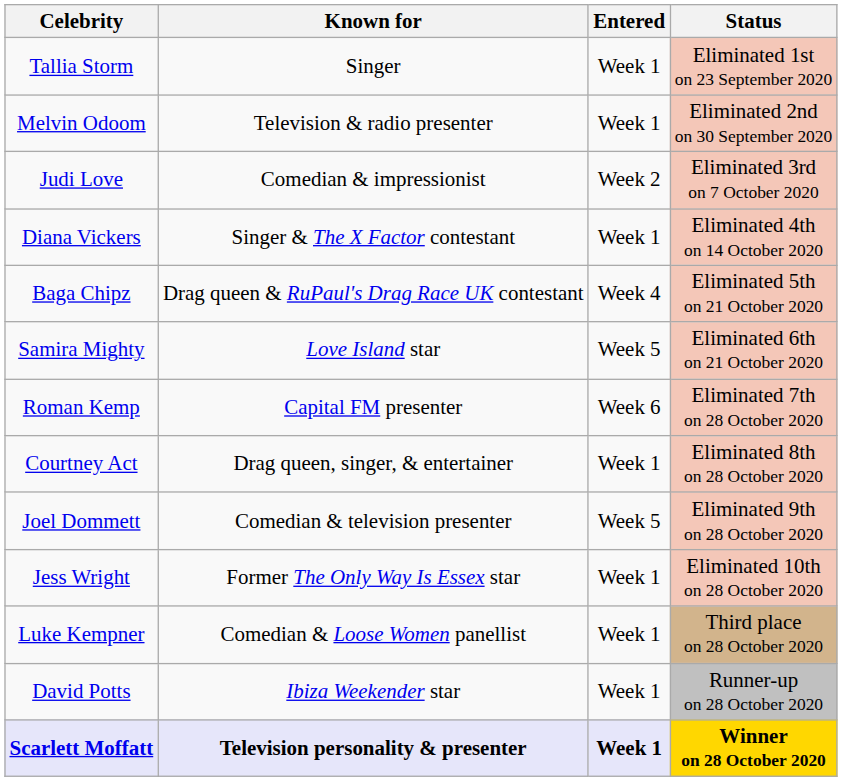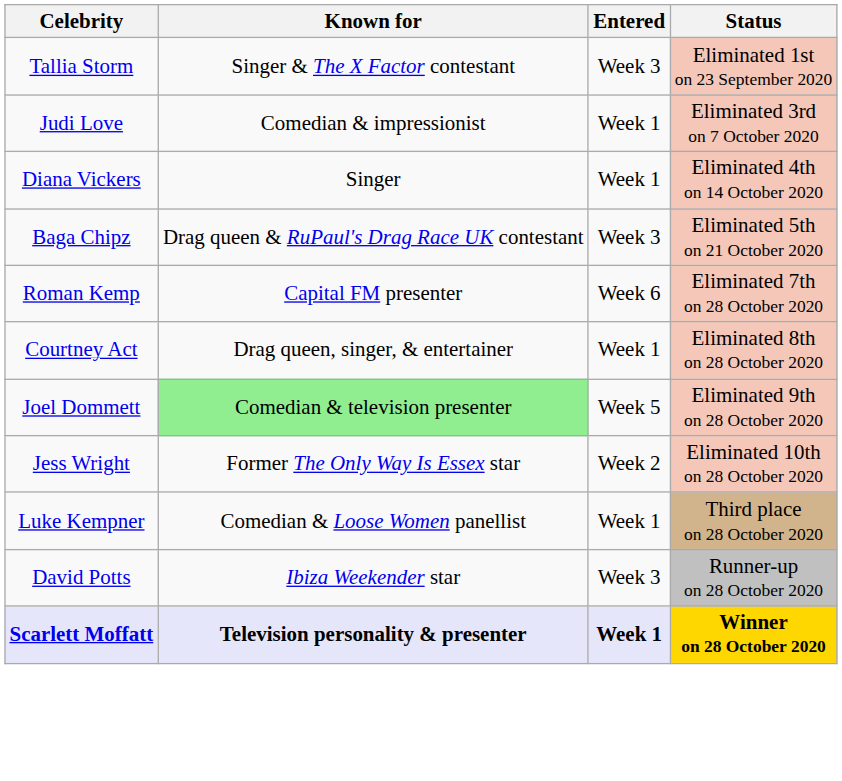Tallia Storm | Known for: Singer -> Singer & The X Factor contestant
Tallia Storm | Entered: Week 1 -> Week 3
- row: Melvin Odoom | Television & radio presenter | Week 1 | Eliminated 2nd on 30 September 2020
Judi Love | Entered: Week 2 -> Week 1
Diana Vickers | Known for: Singer & The X Factor contestant -> Singer
Baga Chipz | Entered: Week 4 -> Week 3
- row: Samira Mighty | Love Island star | Week 5 | Eliminated 6th on 21 October 2020
Joel Dommett | Known for: no background -> lightgreen background
Jess Wright | Entered: Week 1 -> Week 2
David Potts | Entered: Week 1 -> Week 3
